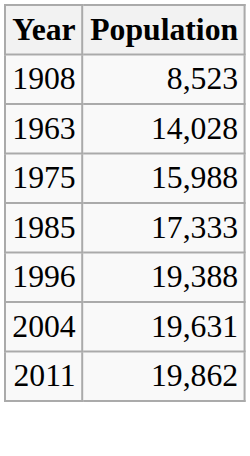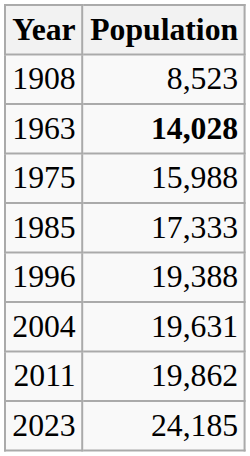1963 | Population: normal -> bold
+ row: 2023 | 24,185
